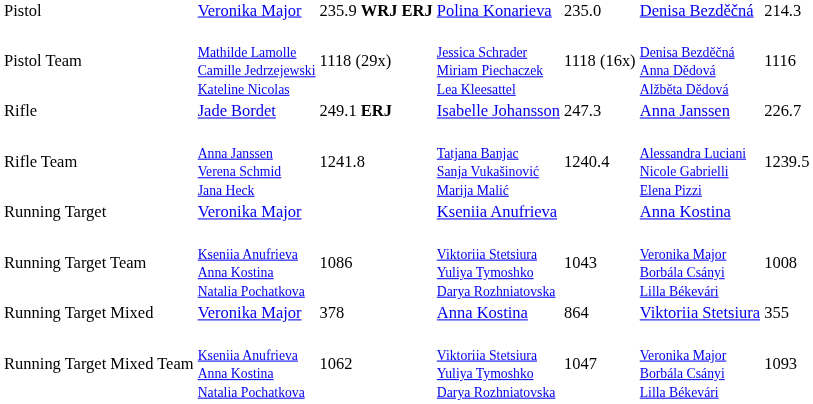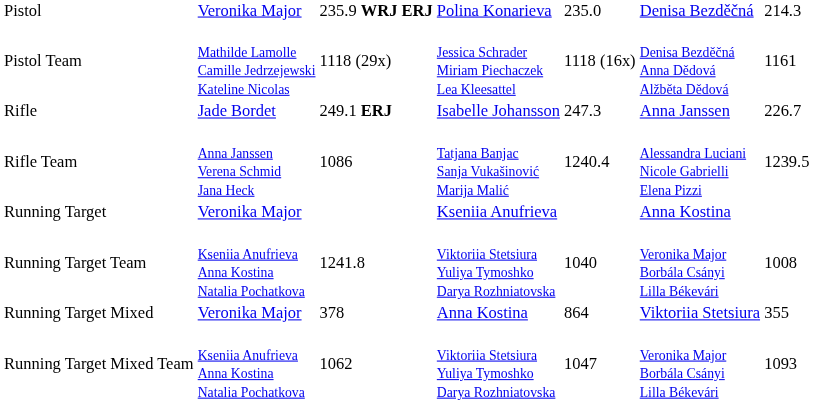Pistol Team | column 7: 1116 -> 1161
Rifle Team | column 3: 1241.8 -> 1086
Running Target Team | column 3: 1086 -> 1241.8
Running Target Team | column 5: 1043 -> 1040
